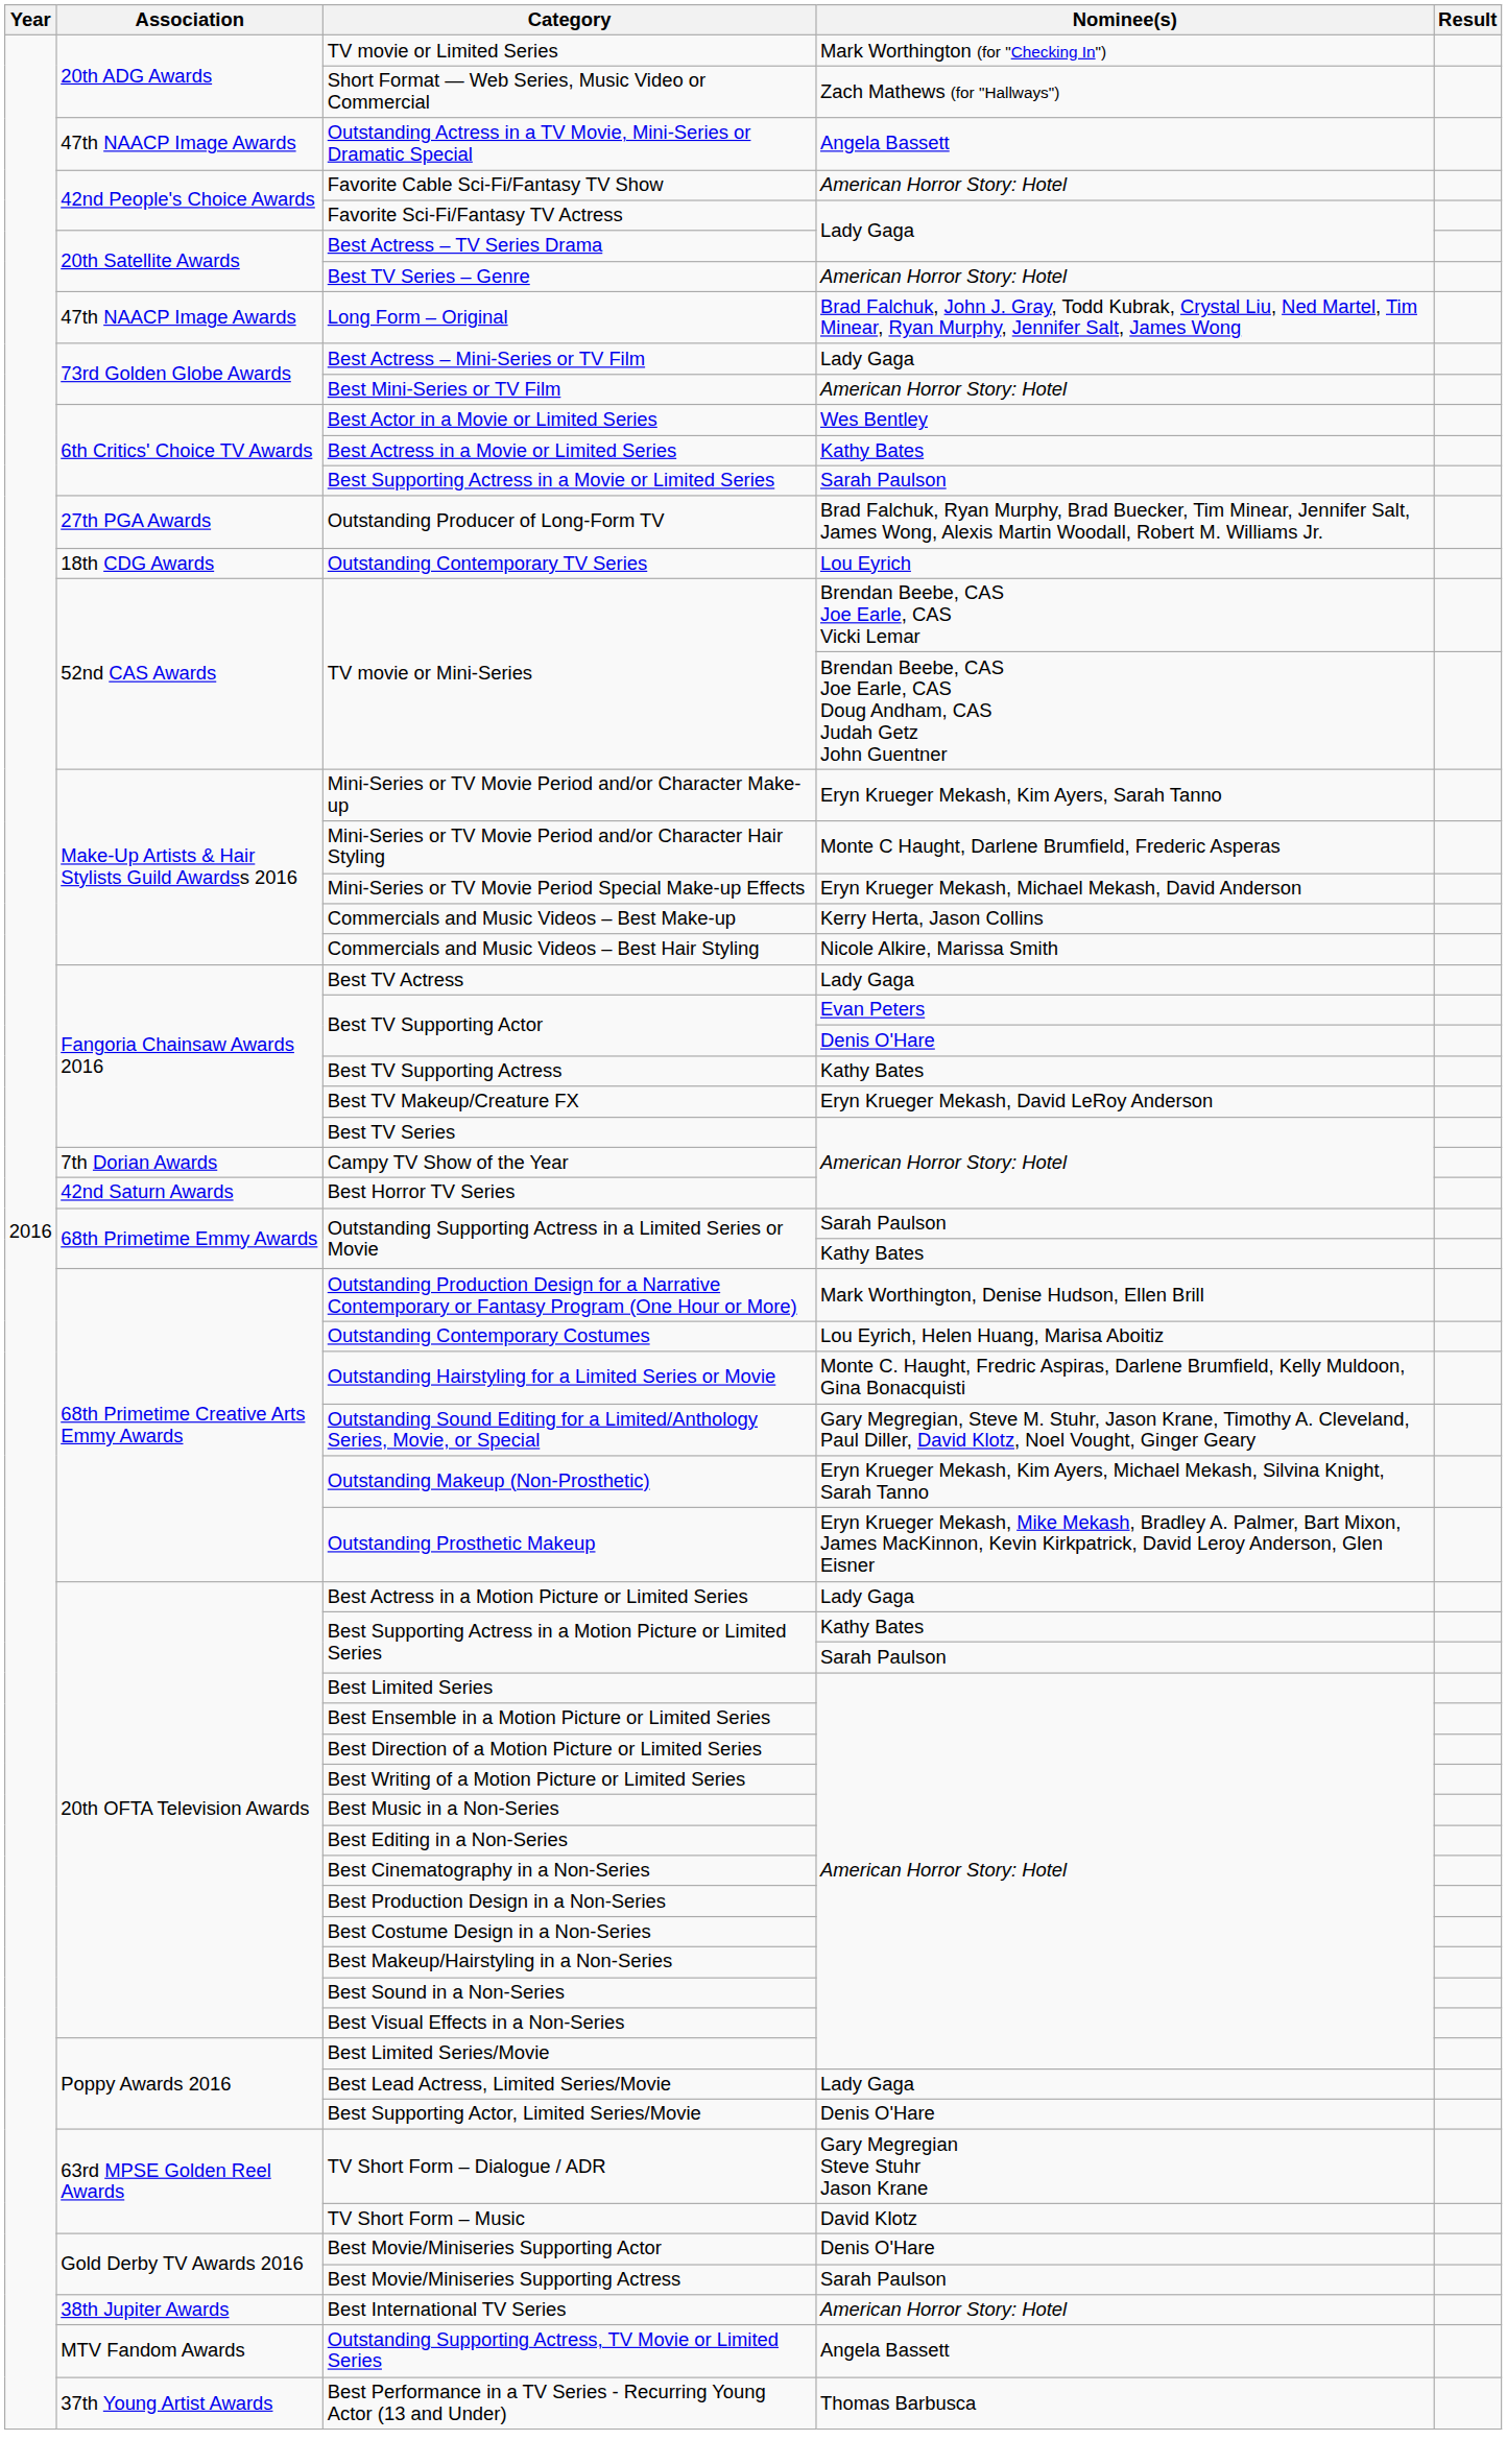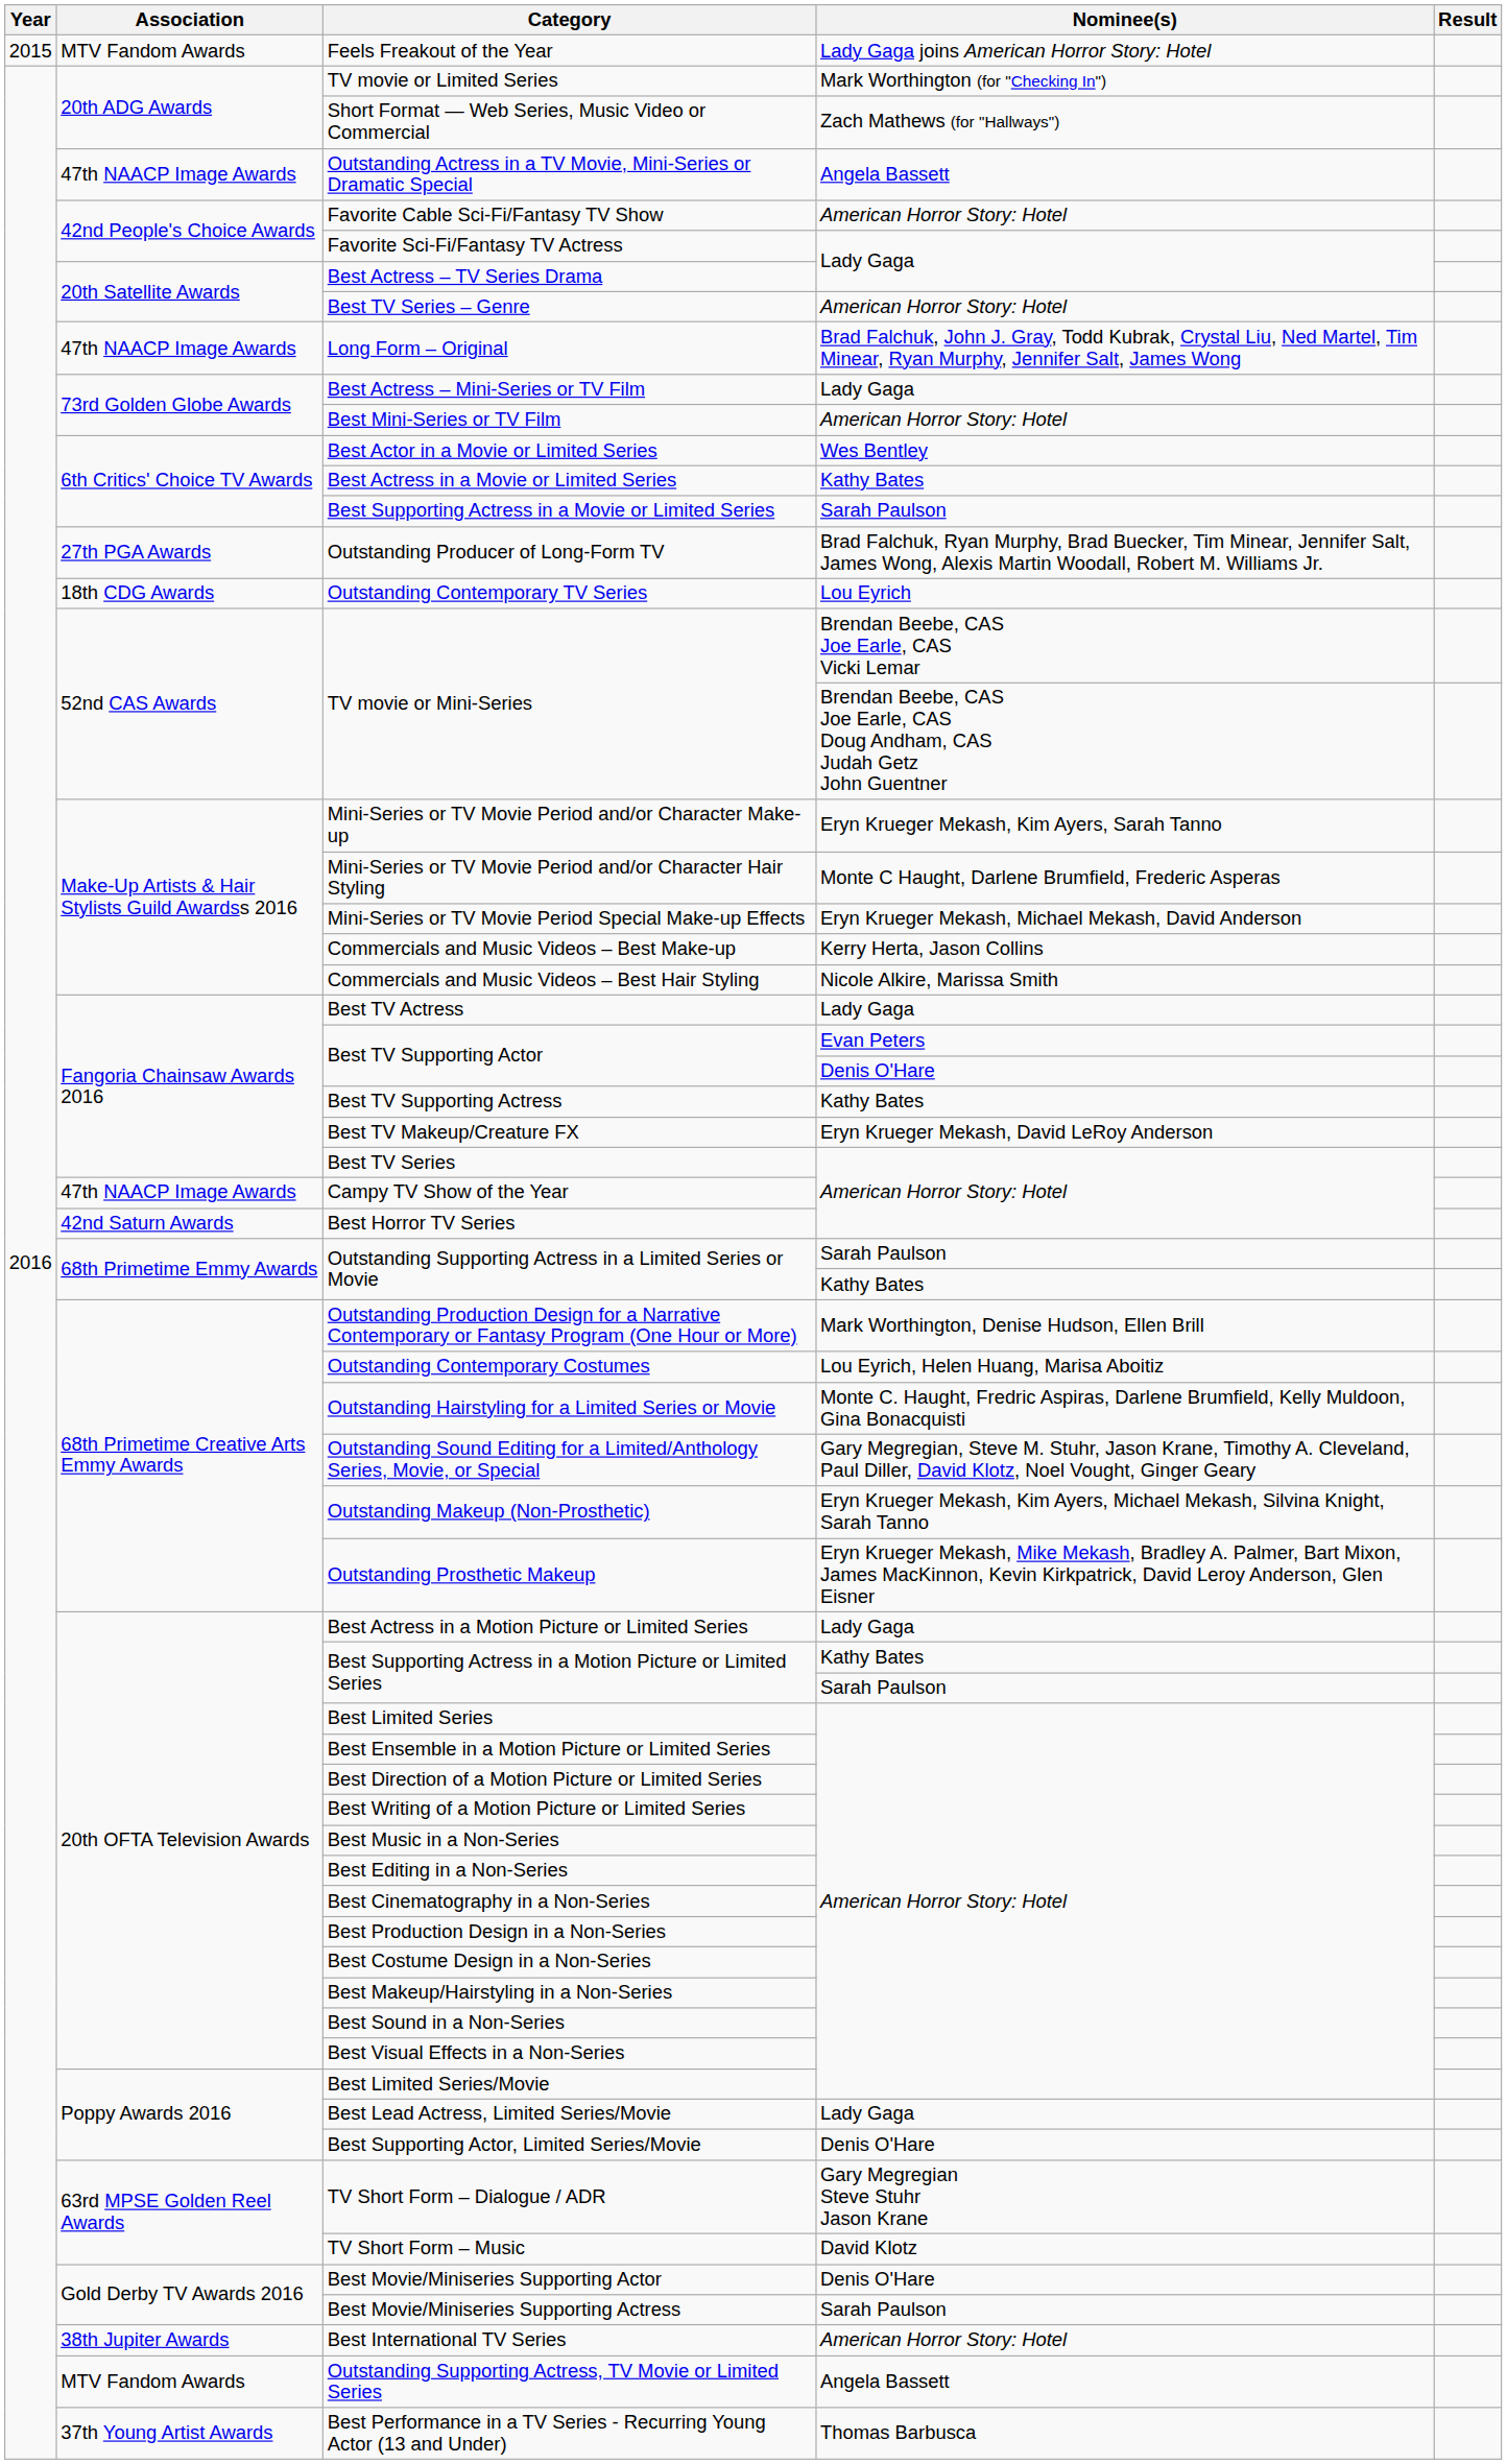+ row: 2015 | MTV Fandom Awards | Feels Freakout of the Year | Lady Gaga joins American Horror Story: Hotel
Campy TV Show of the Year | Association: 7th Dorian Awards -> 47th NAACP Image Awards
